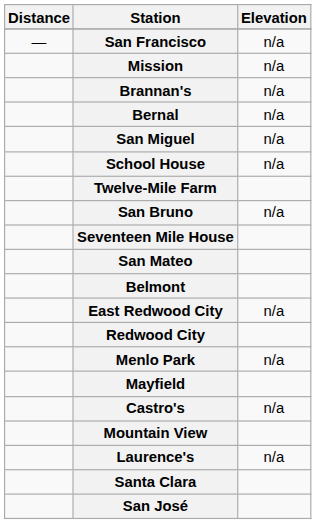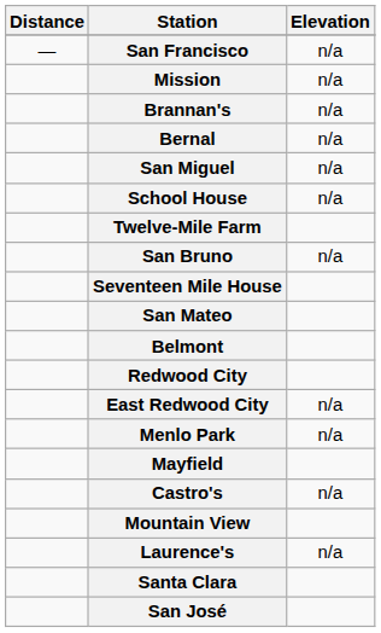rows swapped: Redwood City <-> East Redwood City
